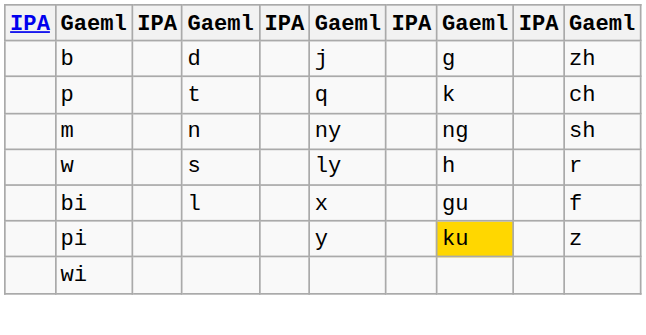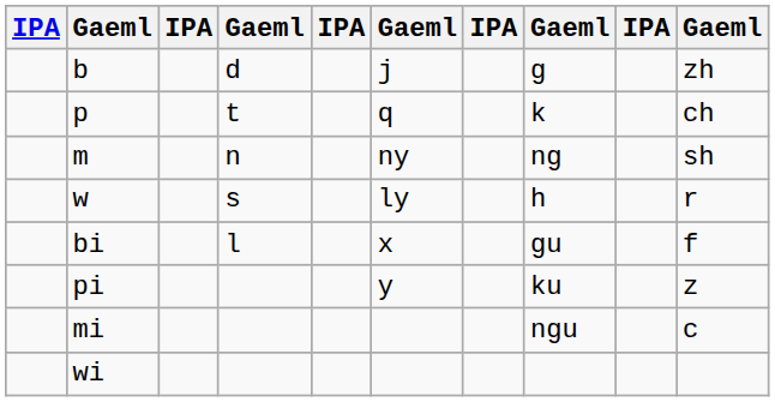pi | column 8: gold background -> no background
+ row: mi | ngu | c
